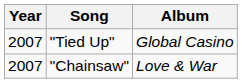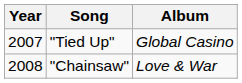"Chainsaw" | Year: 2007 -> 2008
